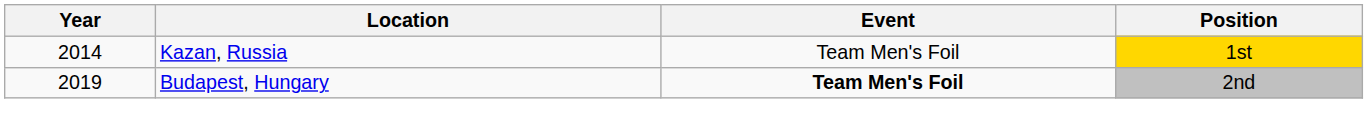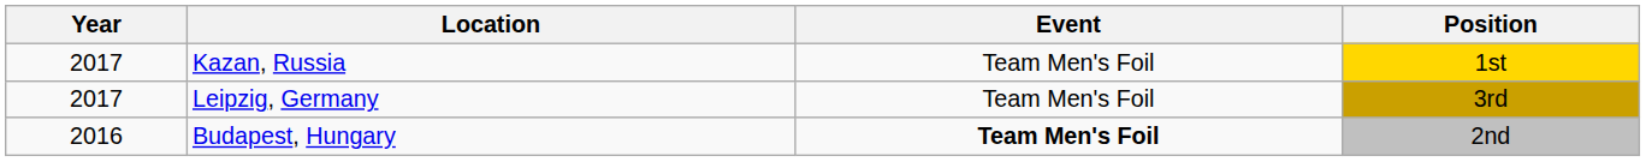Kazan, Russia | Year: 2014 -> 2017
+ row: 2017 | Leipzig, Germany | Team Men's Foil | 3rd
Budapest, Hungary | Year: 2019 -> 2016
